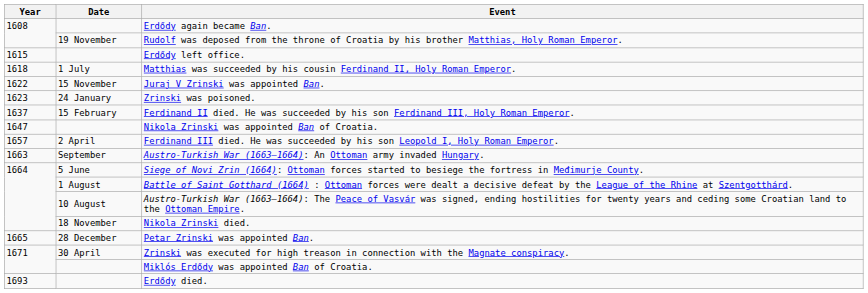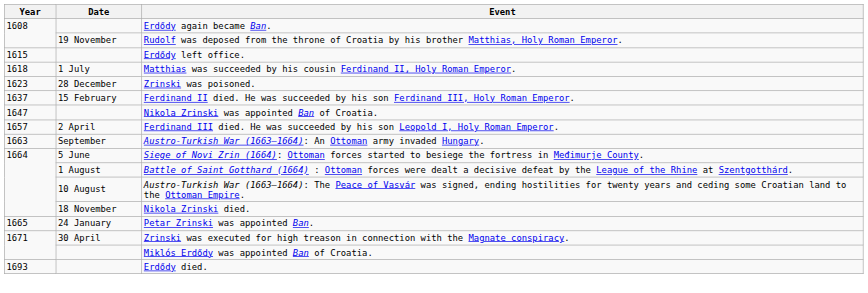- row: 1622 | 15 November | Juraj V Zrinski was appointed Ban.
Zrinski was poisoned. | Date: 24 January -> 28 December
Petar Zrinski was appointed Ban. | Date: 28 December -> 24 January
